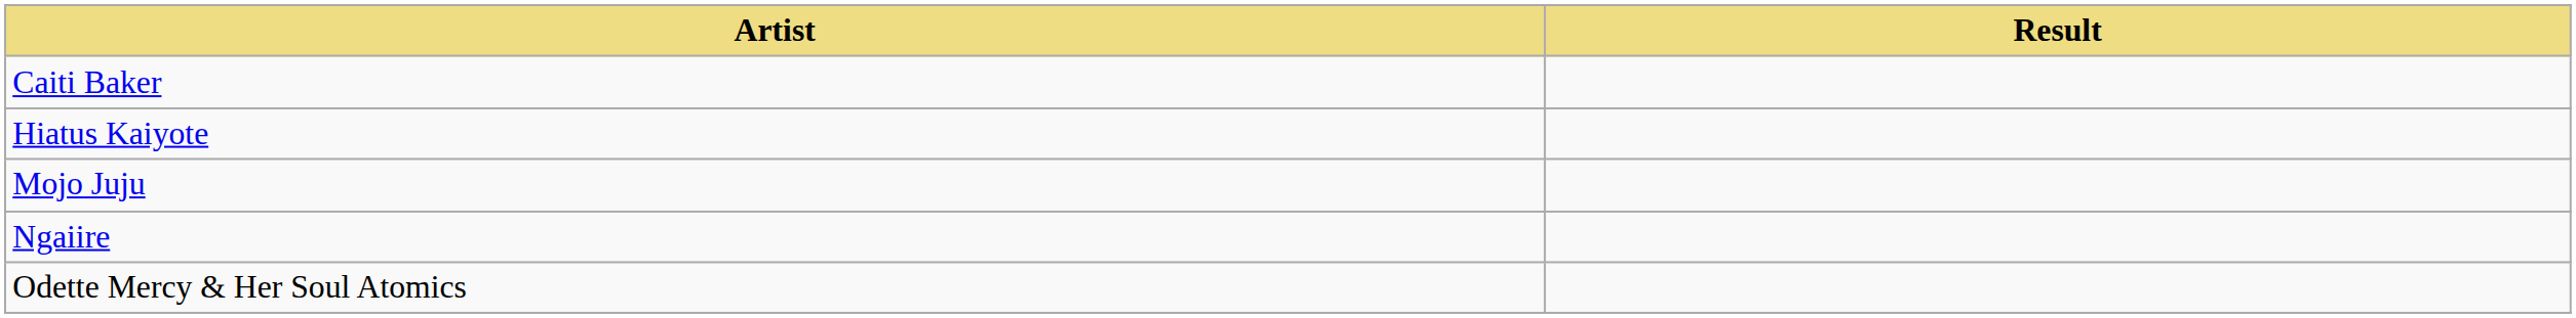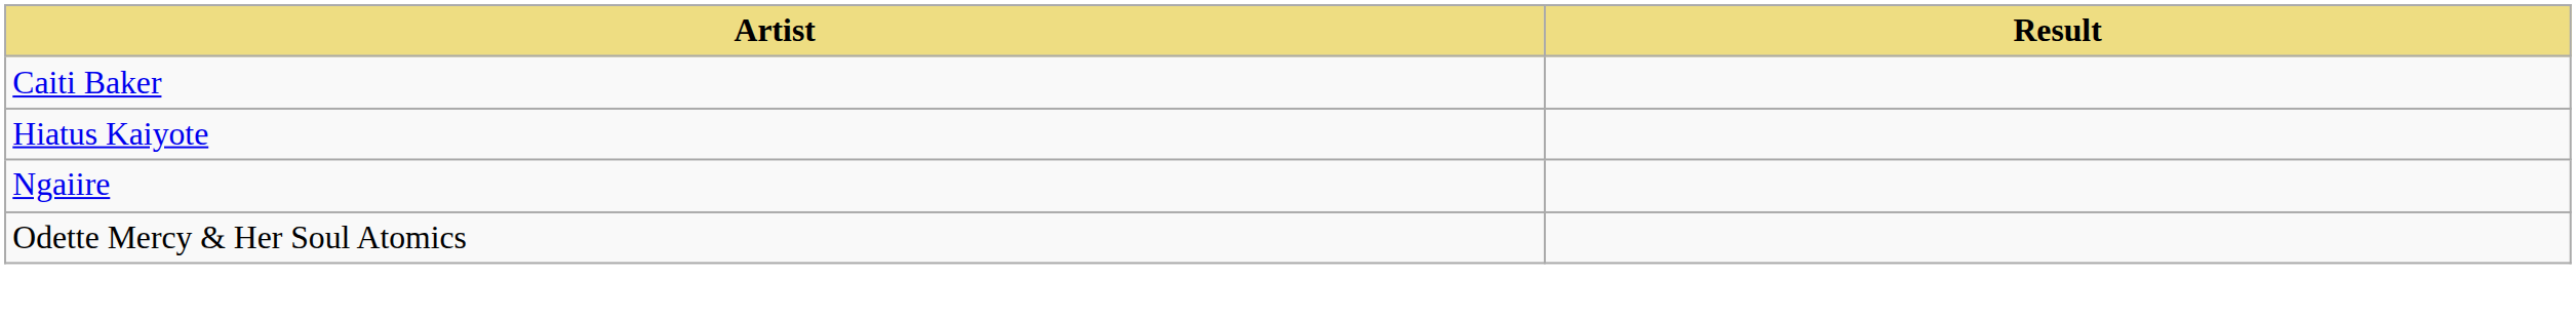- row: Mojo Juju
